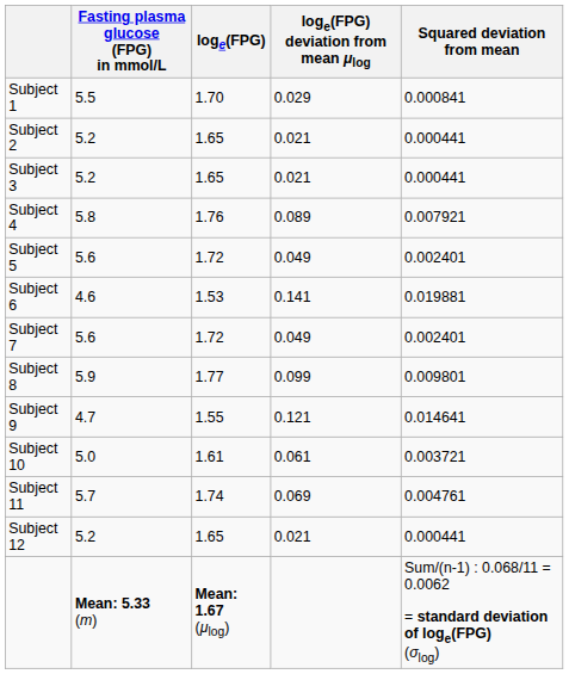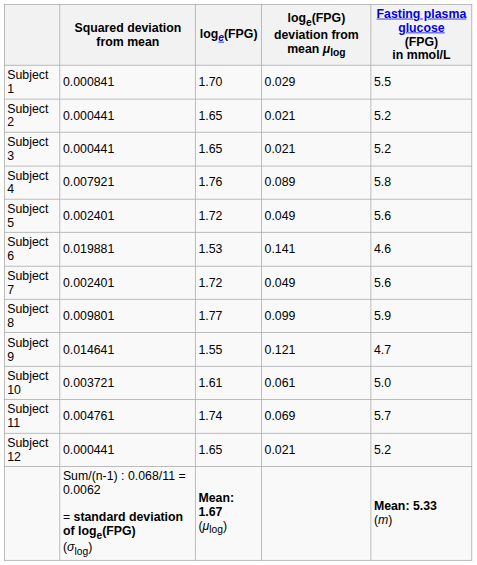columns swapped: Fasting plasma glucose (FPG) in mmol/L <-> Squared deviation from mean
